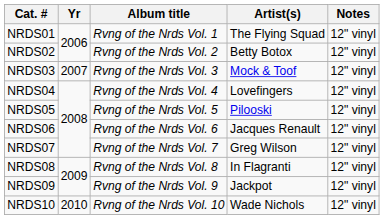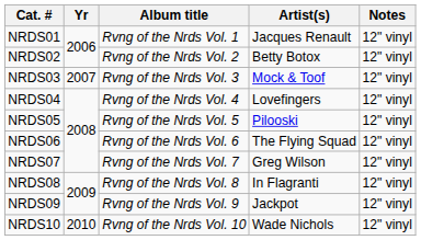NRDS01 | Artist(s): The Flying Squad -> Jacques Renault
NRDS06 | Artist(s): Jacques Renault -> The Flying Squad
